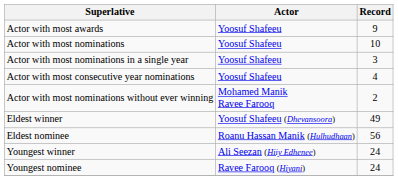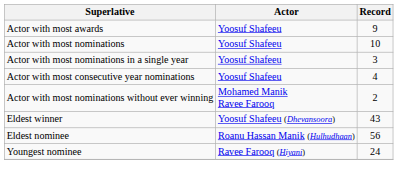Eldest winner | Record: 49 -> 43
- row: Youngest winner | Ali Seezan (Hiiy Edhenee) | 24
